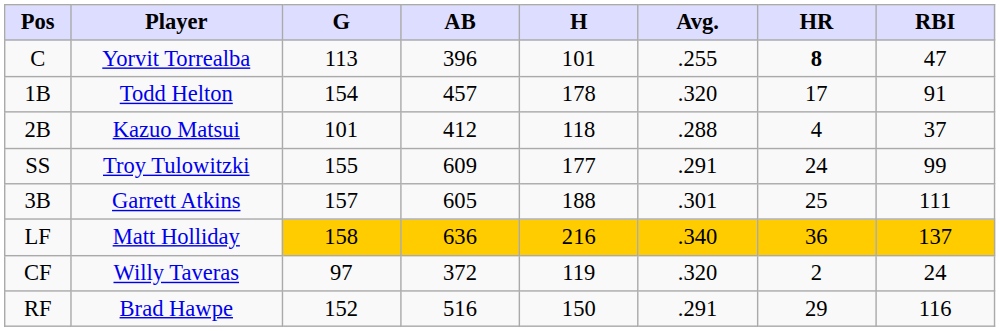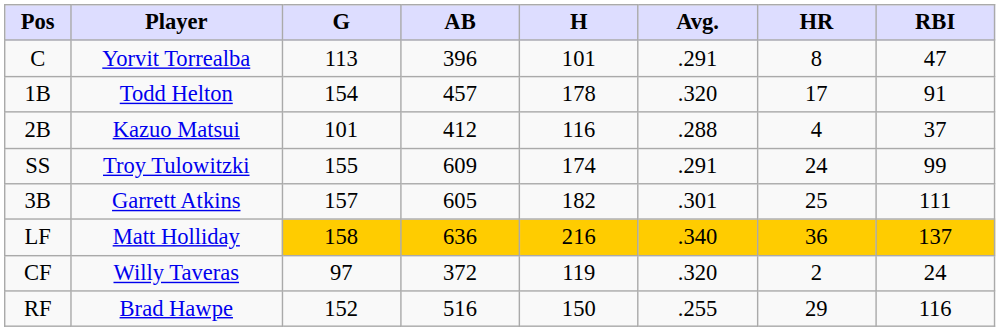C | Avg.: .255 -> .291
C | HR: bold -> normal
2B | H: 118 -> 116
SS | H: 177 -> 174
3B | H: 188 -> 182
RF | Avg.: .291 -> .255
